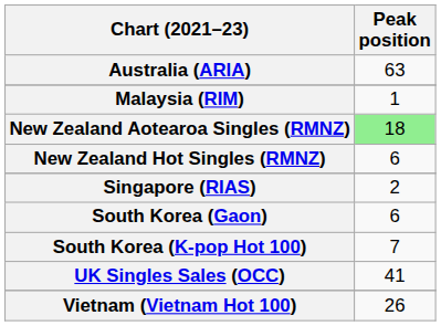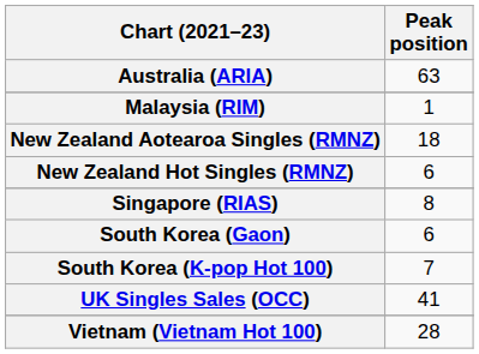New Zealand Aotearoa Singles (RMNZ) | Peak position: lightgreen background -> no background
Singapore (RIAS) | Peak position: 2 -> 8
Vietnam (Vietnam Hot 100) | Peak position: 26 -> 28
